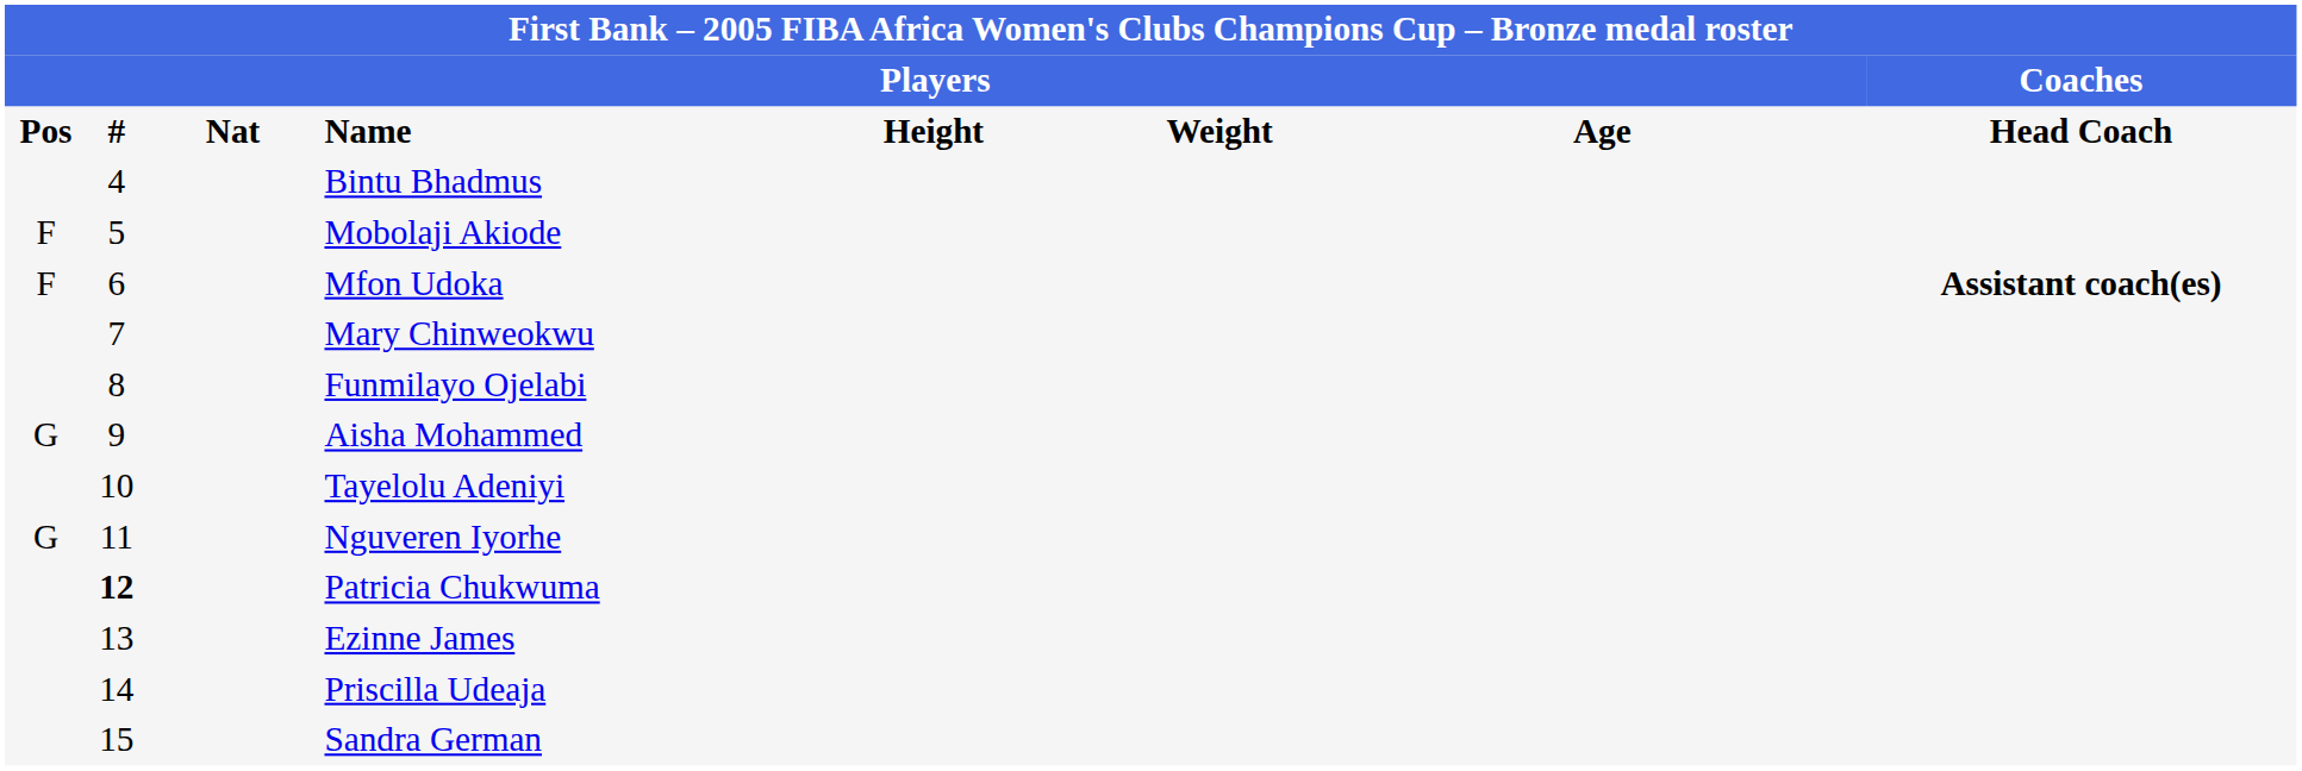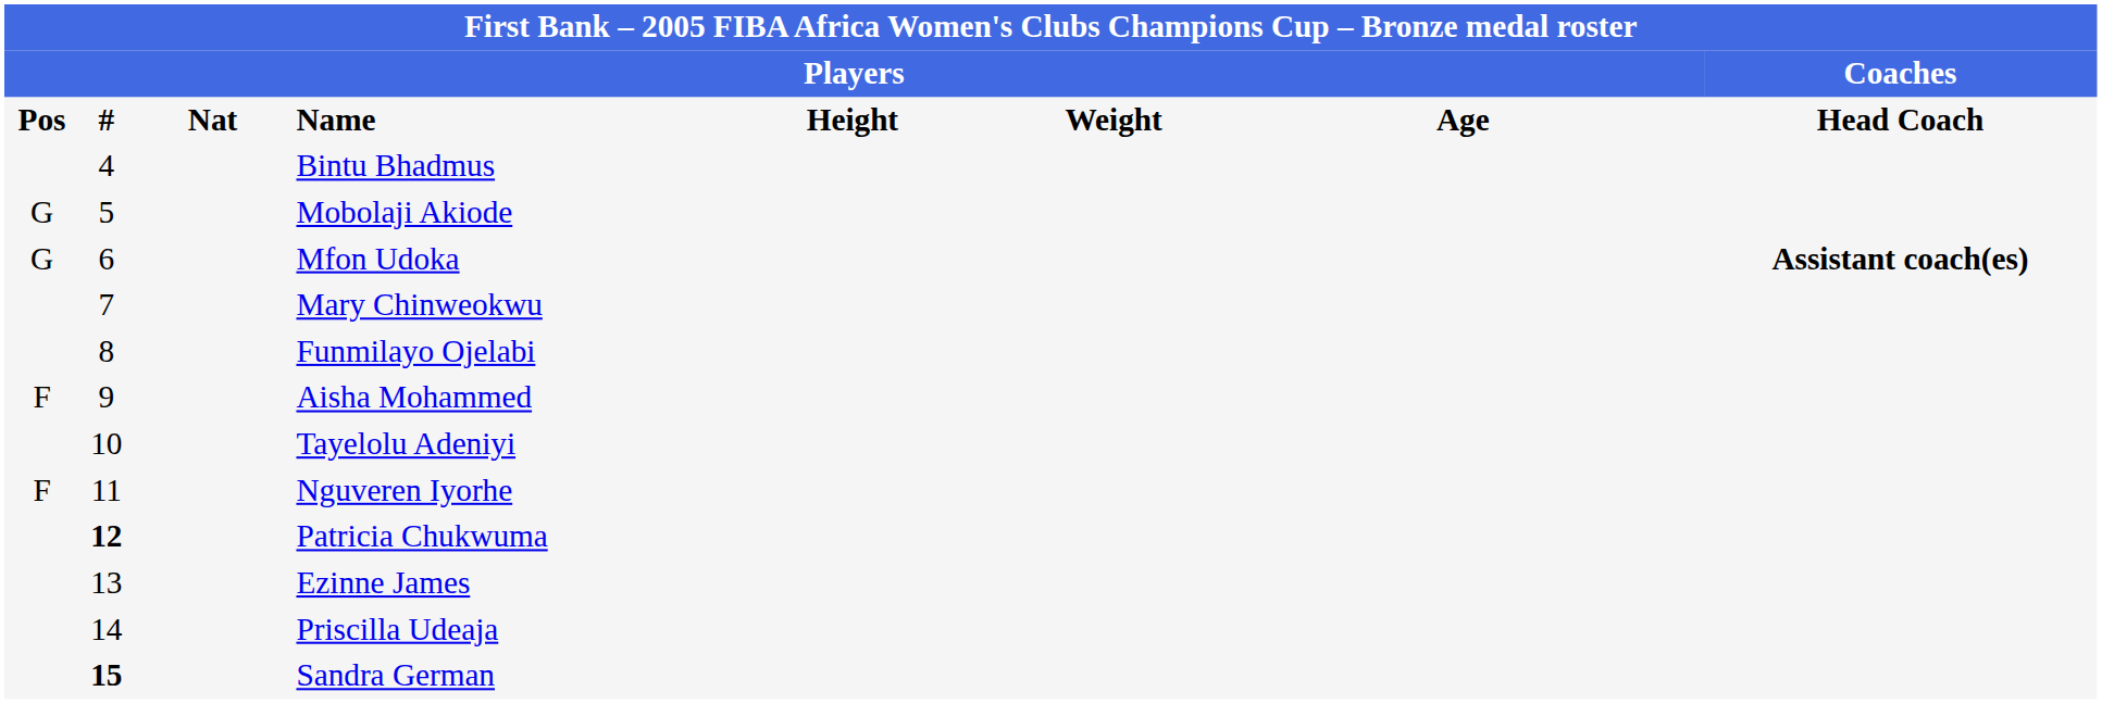Mobolaji Akiode | column 1: F -> G
Mfon Udoka | column 1: F -> G
Aisha Mohammed | column 1: G -> F
Nguveren Iyorhe | column 1: G -> F
Sandra German | column 2: normal -> bold
